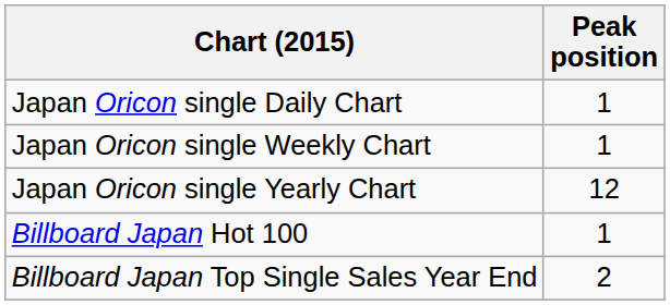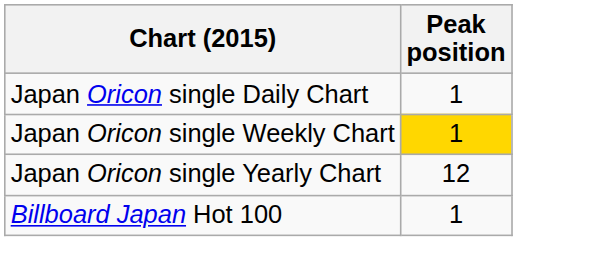Japan Oricon single Weekly Chart | Peak position: no background -> gold background
- row: Billboard Japan Top Single Sales Year End | 2
